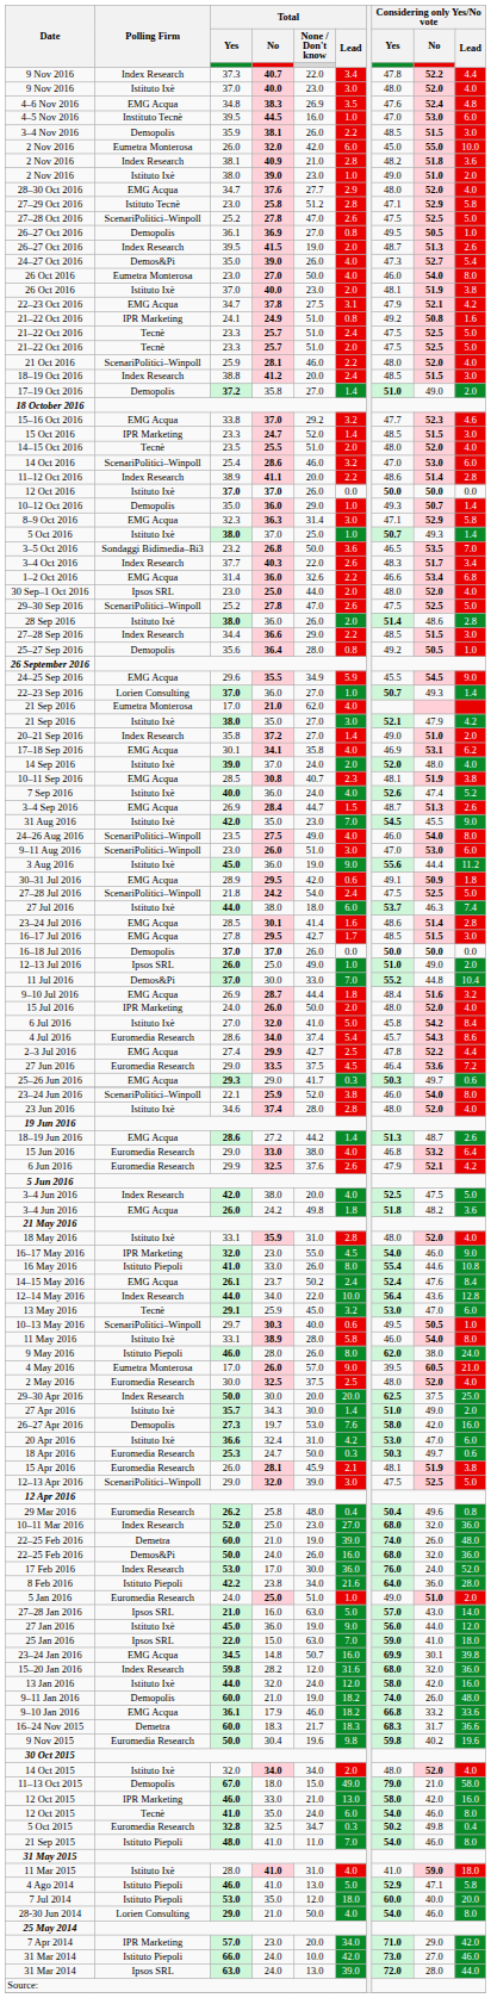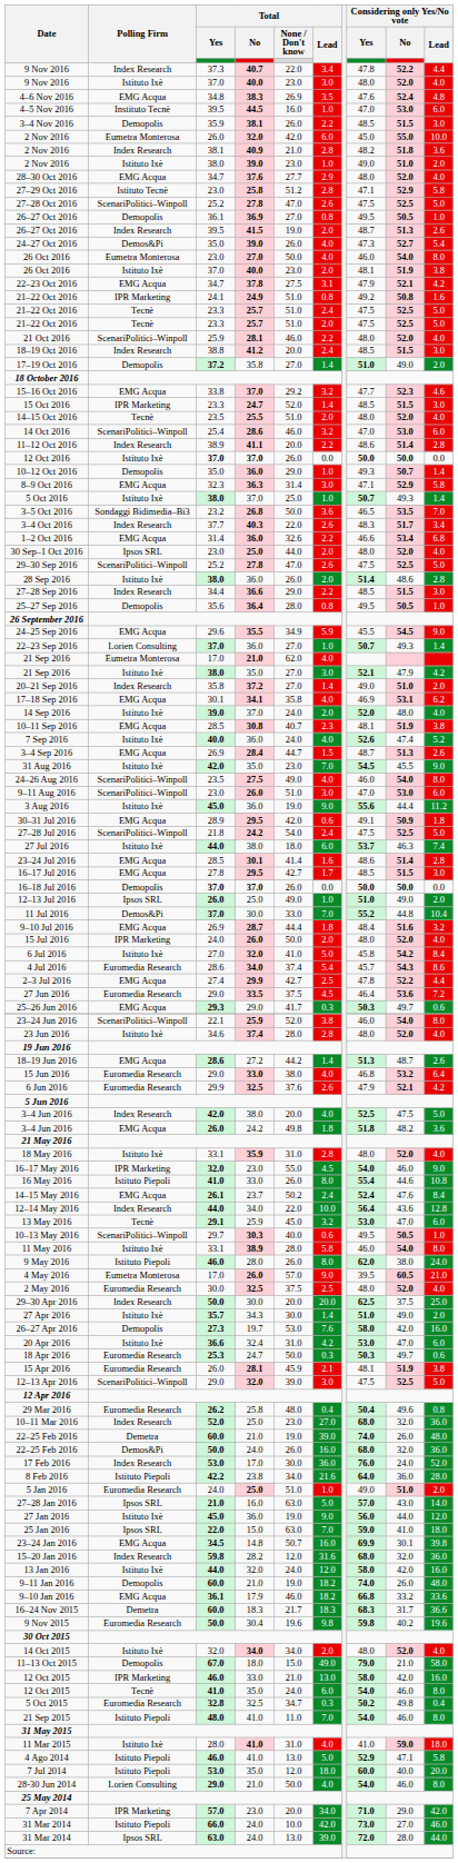25–27 Sep 2016 | Considering only Yes/No vote / Yes: 49.2 -> 49.5
